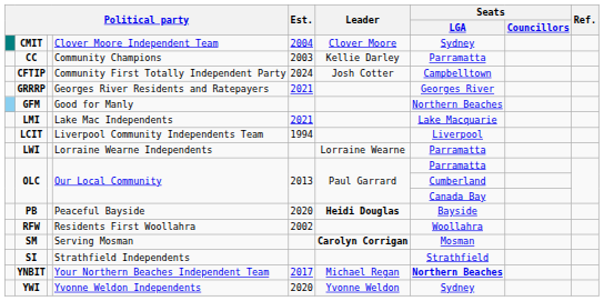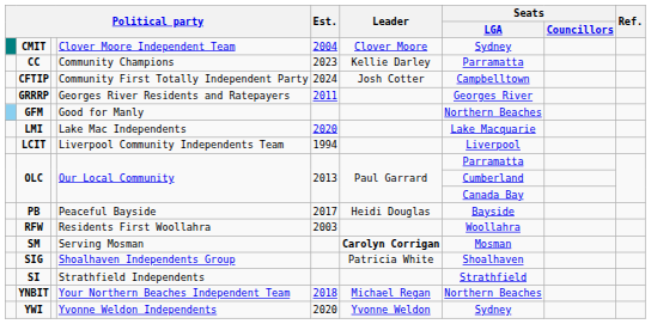CC | Est.: 2003 -> 2023
GRRRP | Est.: 2021 -> 2011
LMI | Est.: 2021 -> 2020
- row: LWI | Lorraine Wearne Independents | Lorraine Wearne | Parramatta
PB | Est.: 2020 -> 2017
PB | Leader: bold -> normal
RFW | Est.: 2002 -> 2003
+ row: SIG | Shoalhaven Independents Group | Patricia White | Shoalhaven
YNBIT | Est.: 2017 -> 2018
YNBIT | Seats / LGA: bold -> normal
